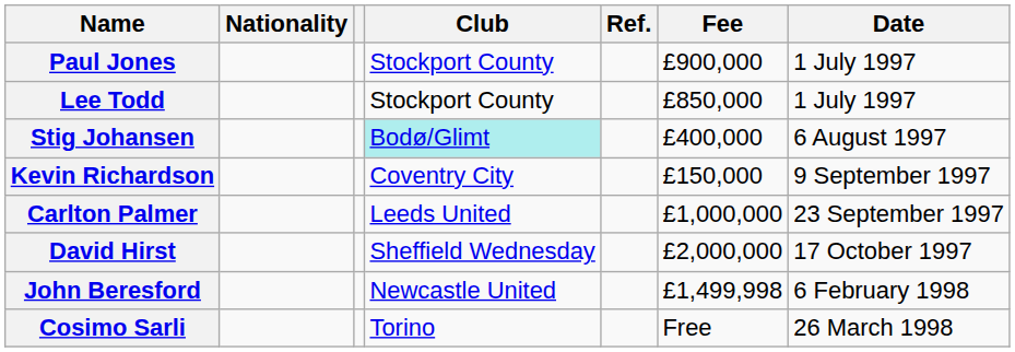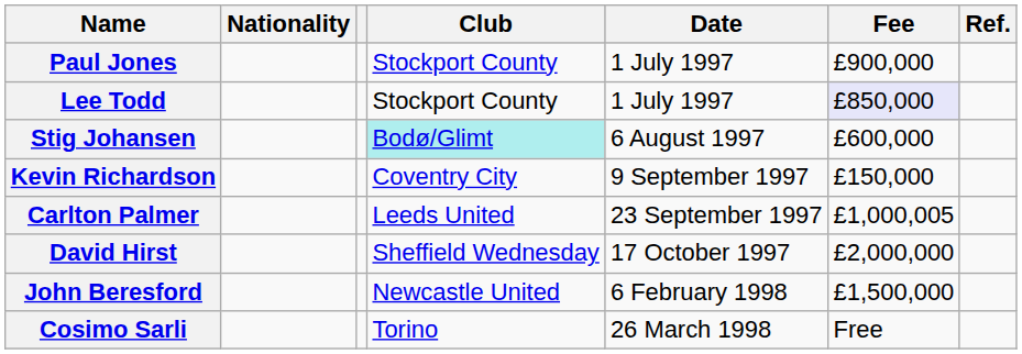columns swapped: Date <-> Ref.
Lee Todd | Fee: no background -> lavender background
Stig Johansen | Fee: £400,000 -> £600,000
Carlton Palmer | Fee: £1,000,000 -> £1,000,005
John Beresford | Fee: £1,499,998 -> £1,500,000
